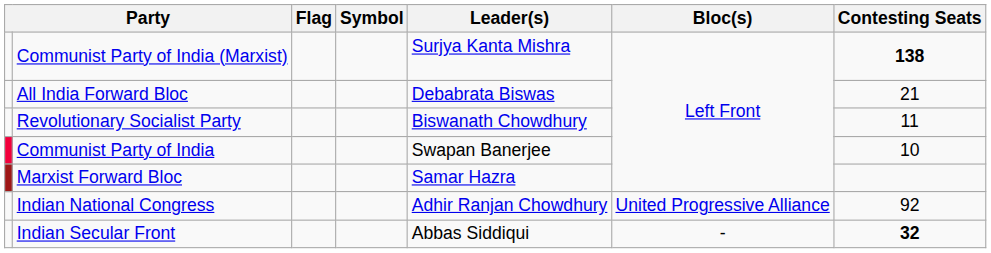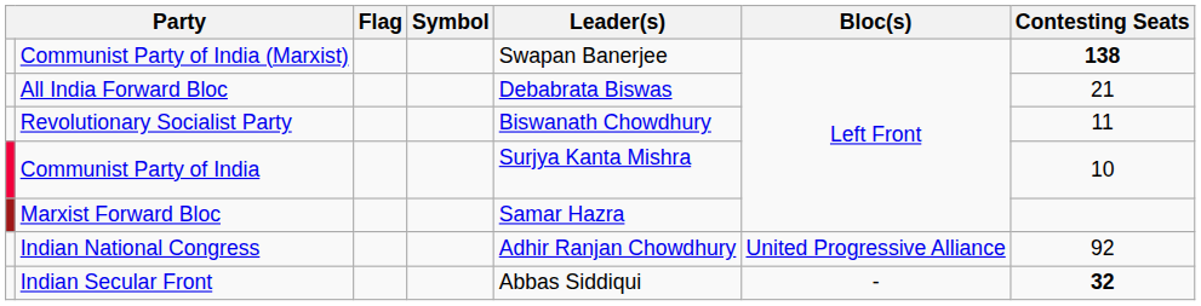Communist Party of India (Marxist) | Leader(s): Surjya Kanta Mishra -> Swapan Banerjee
Communist Party of India | Leader(s): Swapan Banerjee -> Surjya Kanta Mishra
